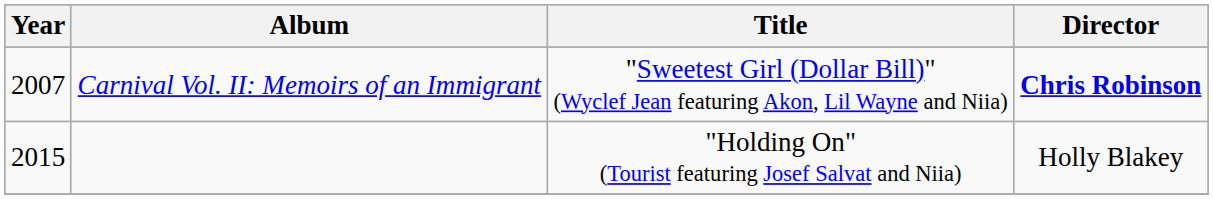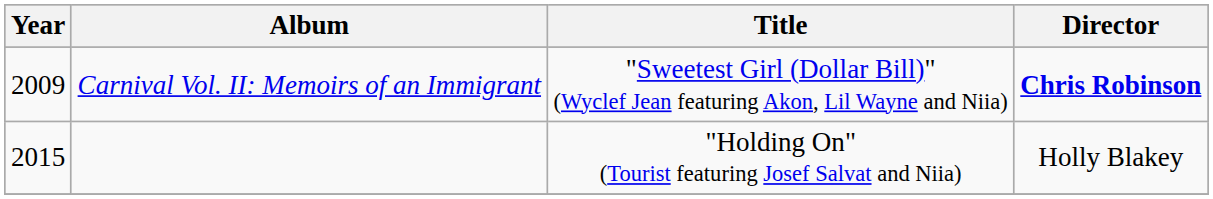Carnival Vol. II: Memoirs of an Immigrant | Year: 2007 -> 2009
